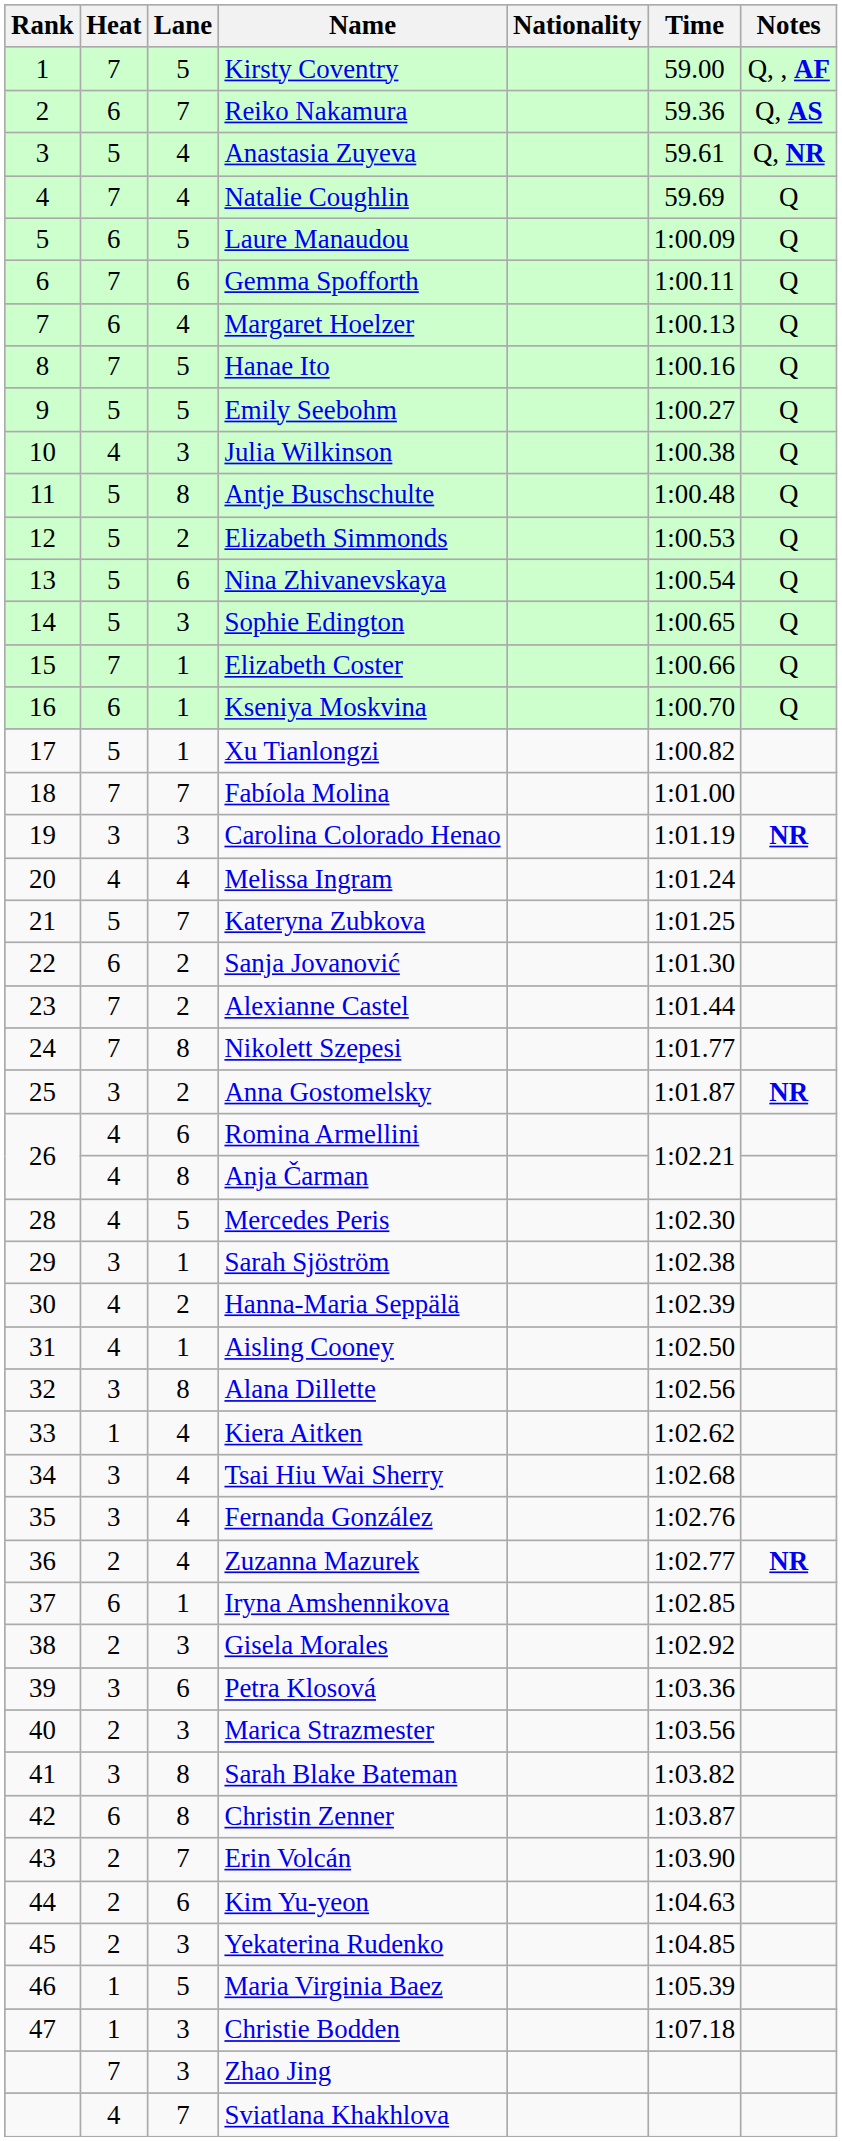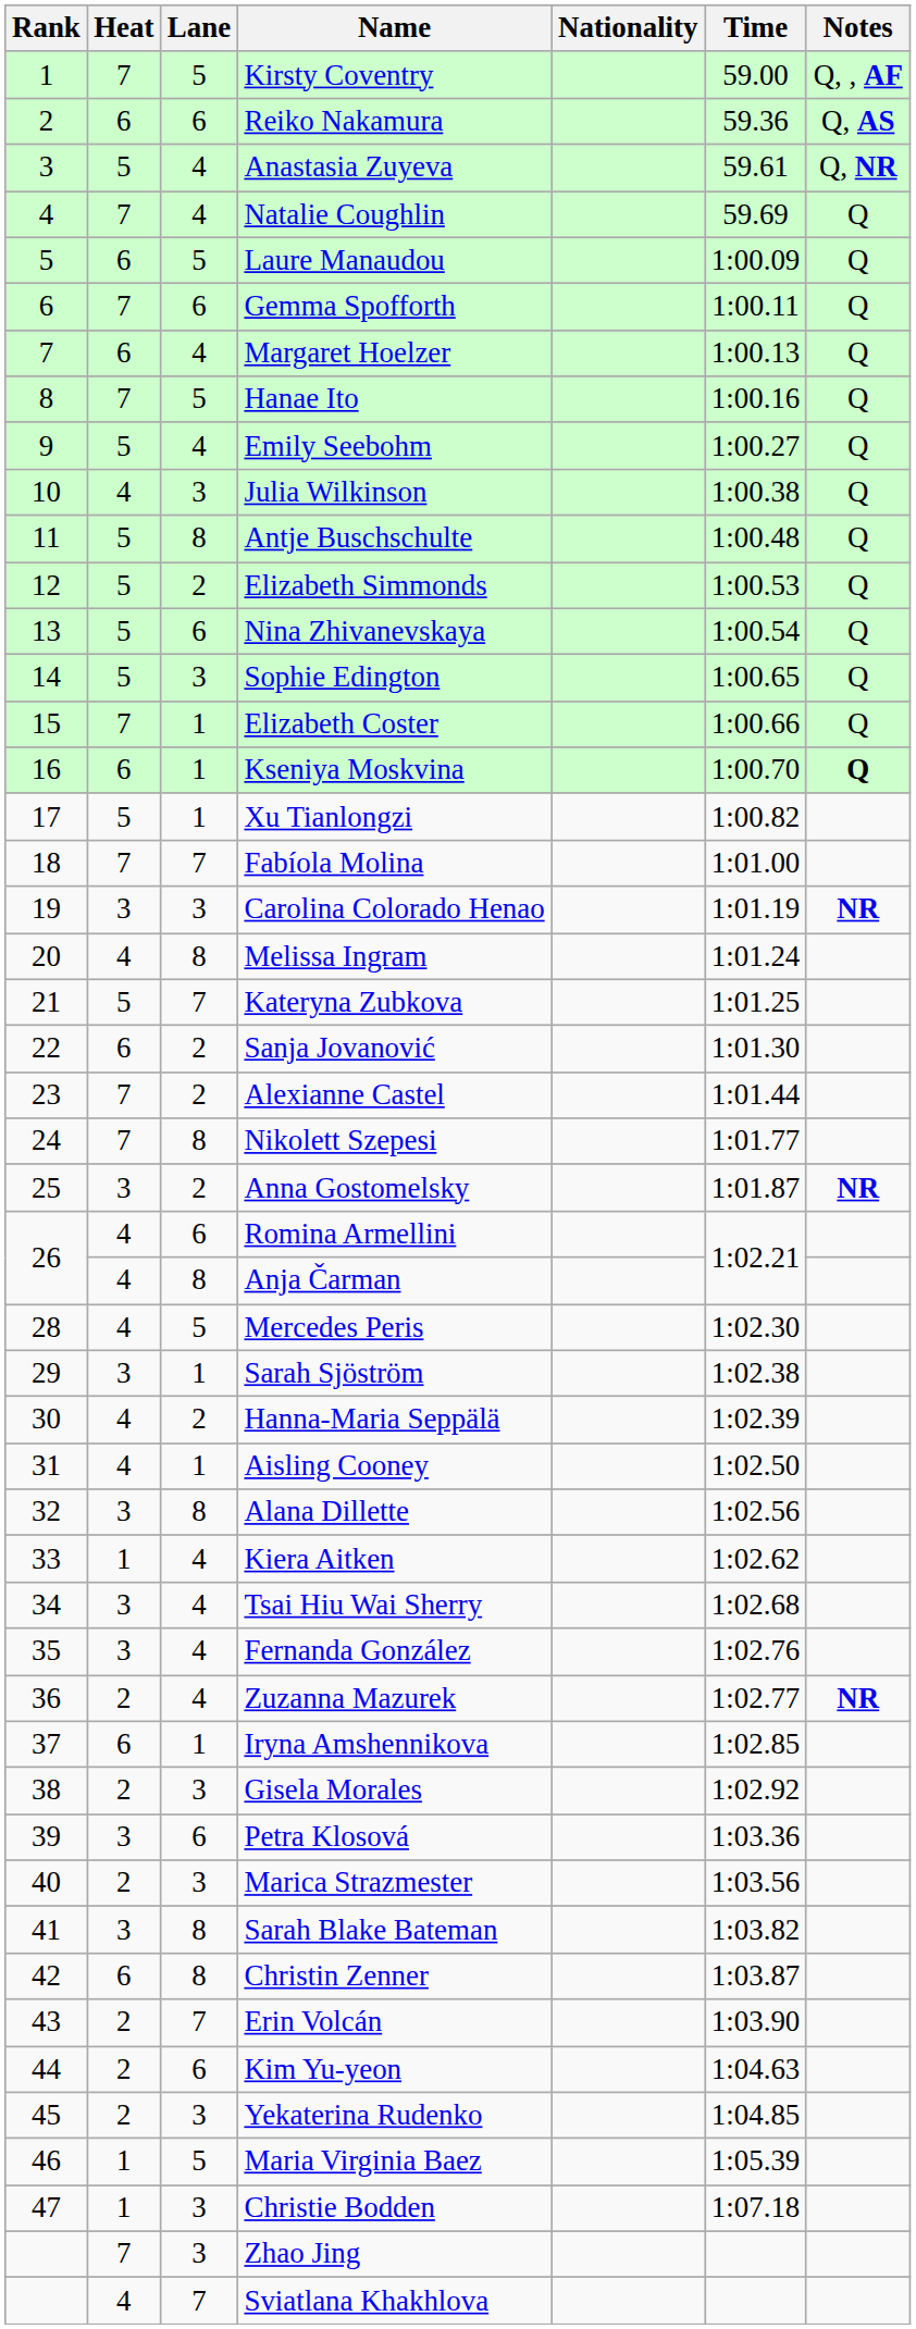Reiko Nakamura | Lane: 7 -> 6
Emily Seebohm | Lane: 5 -> 4
Kseniya Moskvina | Notes: normal -> bold
Melissa Ingram | Lane: 4 -> 8
